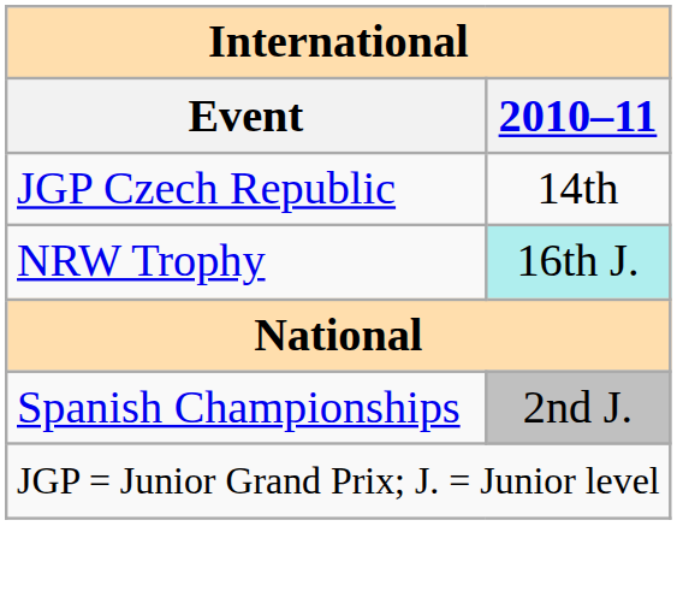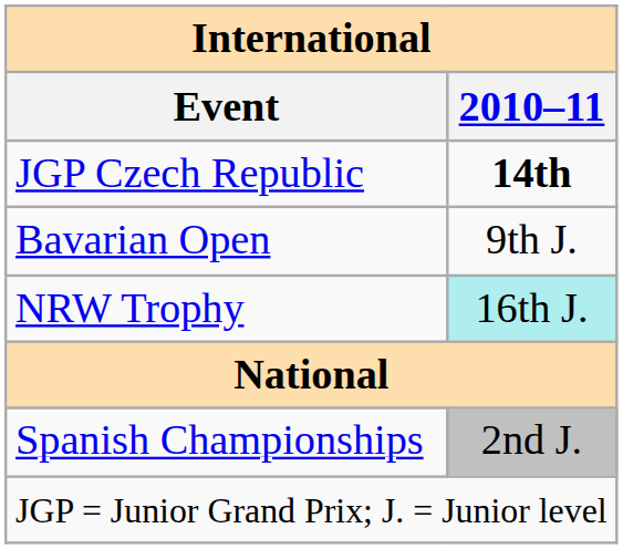JGP Czech Republic | 2010–11: normal -> bold
+ row: Bavarian Open | 9th J.
